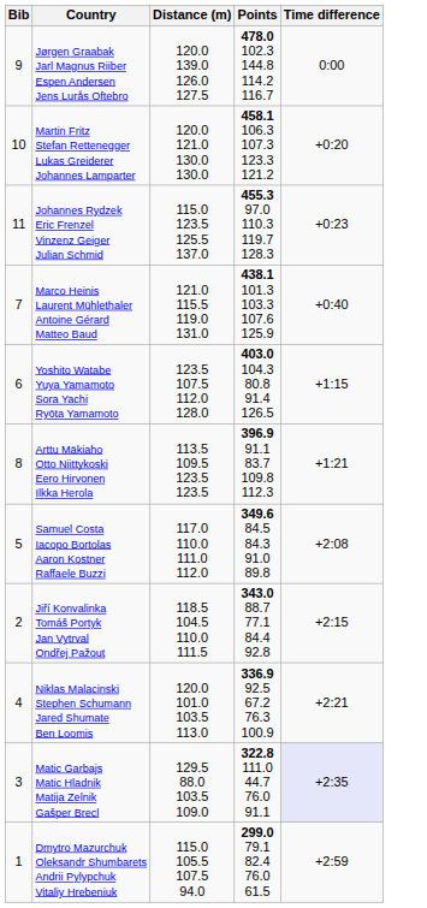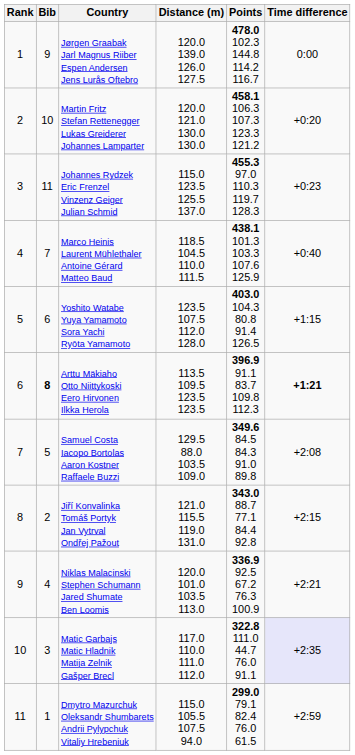+ column: Rank | 1 | 2 | 3 | 4 | 5 | 6 | 7 | 8 | 9 | 10 | 11
Marco Heinis Laurent Mühlethaler Antoine Gérard Matteo Baud | Distance (m): 121.0 115.5 119.0 131.0 -> 118.5 104.5 110.0 111.5
Arttu Mäkiaho Otto Niittykoski Eero Hirvonen Ilkka Herola | Bib: normal -> bold
Arttu Mäkiaho Otto Niittykoski Eero Hirvonen Ilkka Herola | Time difference: normal -> bold
Samuel Costa Iacopo Bortolas Aaron Kostner Raffaele Buzzi | Distance (m): 117.0 110.0 111.0 112.0 -> 129.5 88.0 103.5 109.0
Jiří Konvalinka Tomáš Portyk Jan Vytrval Ondřej Pažout | Distance (m): 118.5 104.5 110.0 111.5 -> 121.0 115.5 119.0 131.0
Matic Garbajs Matic Hladnik Matija Zelnik Gašper Brecl | Distance (m): 129.5 88.0 103.5 109.0 -> 117.0 110.0 111.0 112.0
